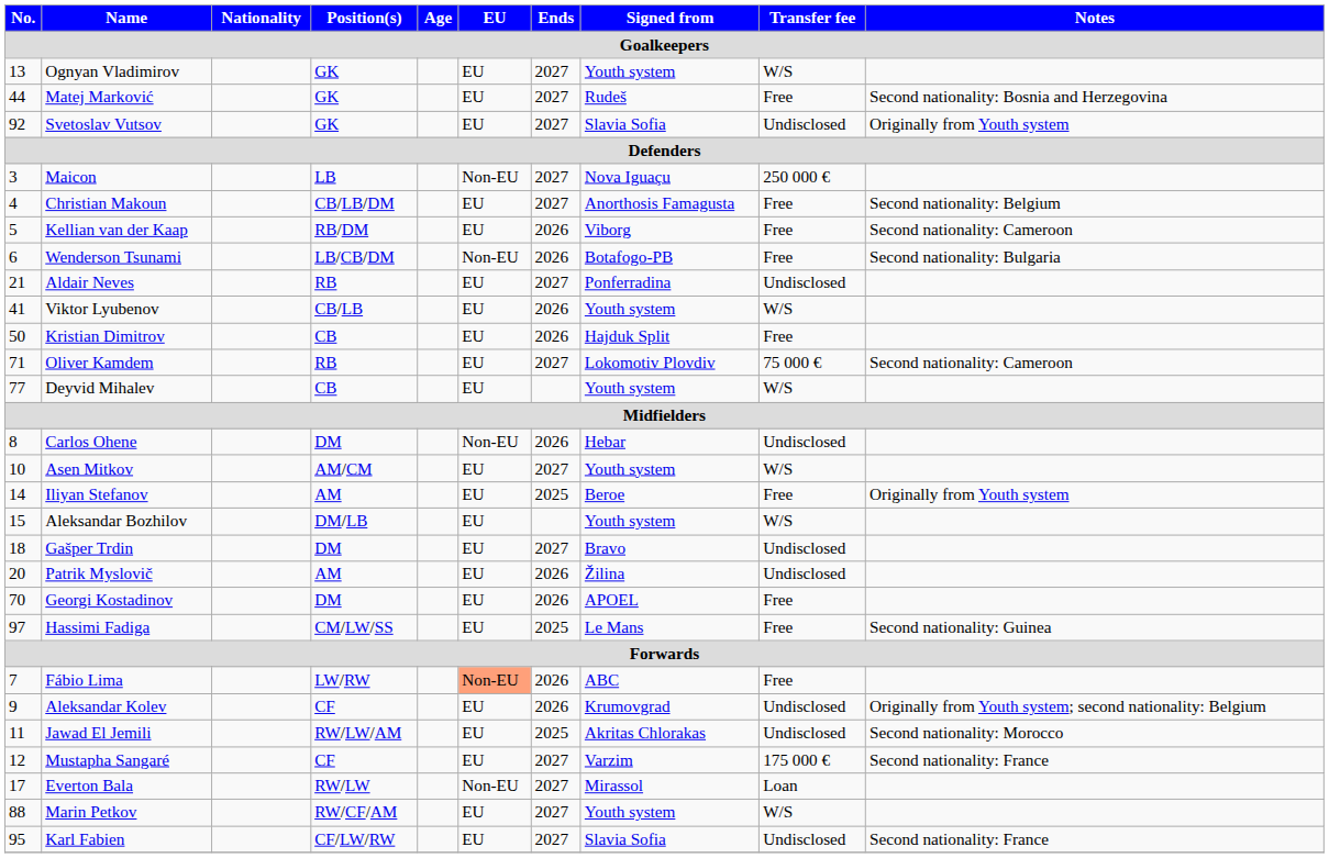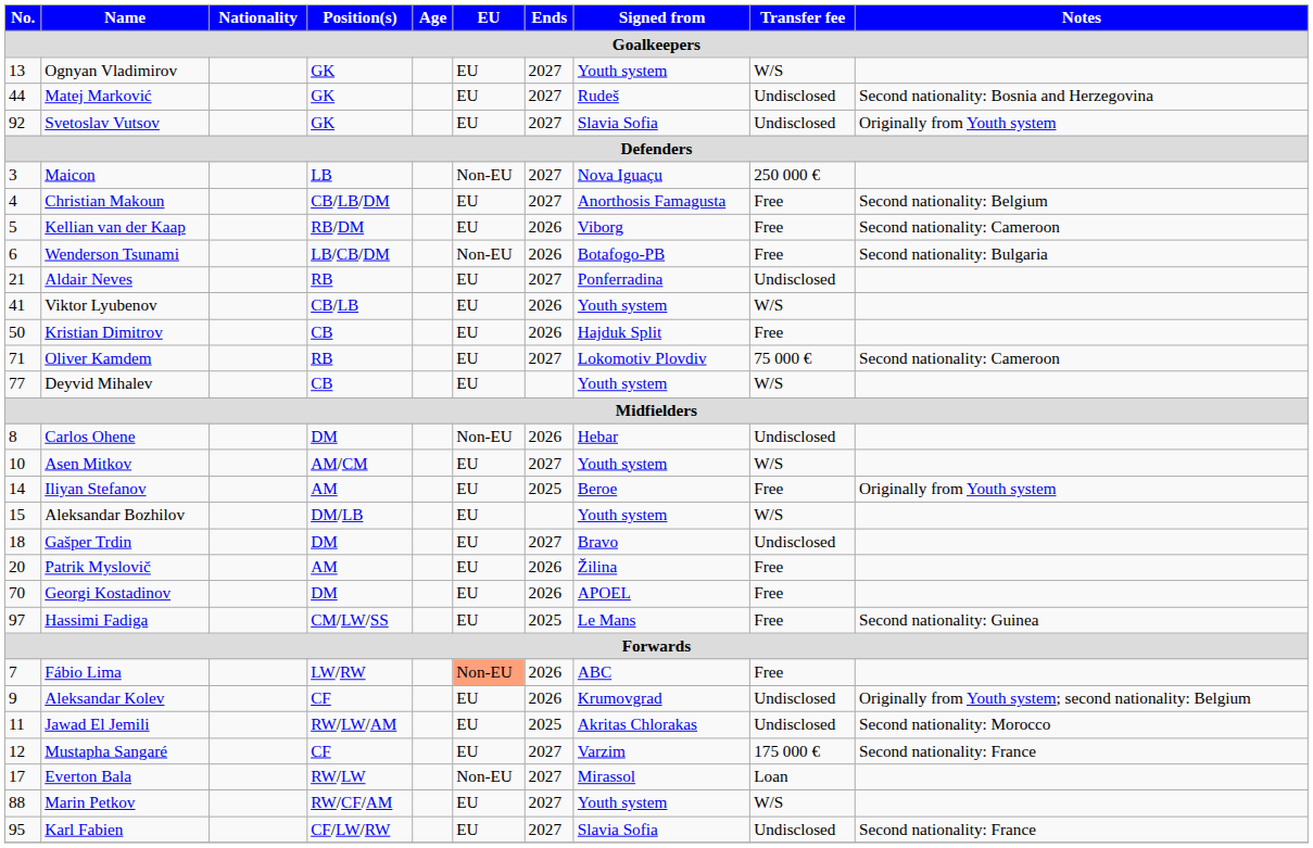Matej Marković | Transfer fee: Free -> Undisclosed
Patrik Myslovič | Transfer fee: Undisclosed -> Free
